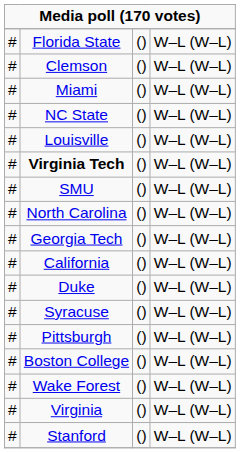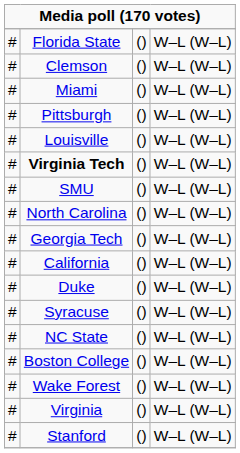rows swapped: NC State <-> Pittsburgh
